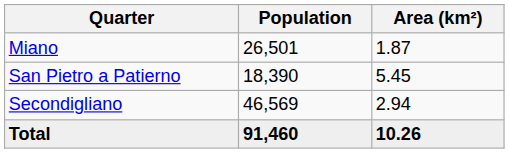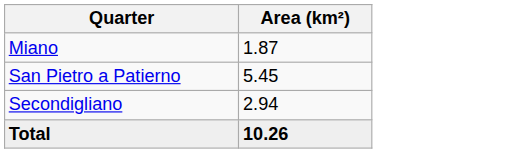- column: Population | 26,501 | 18,390 | 46,569 | 91,460
